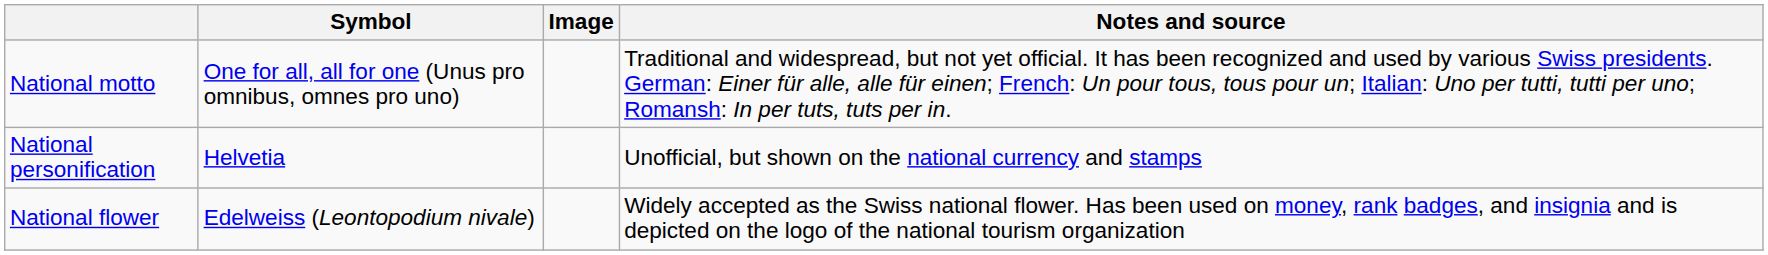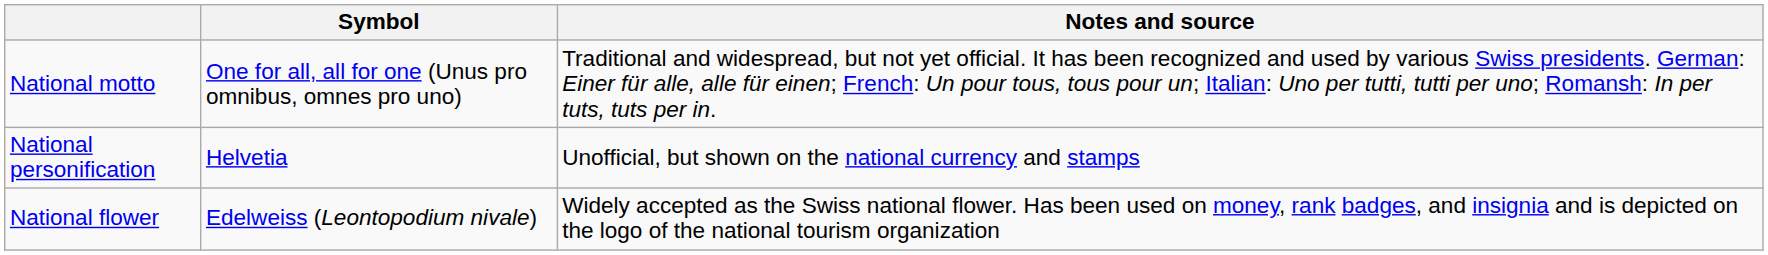- column: Image
